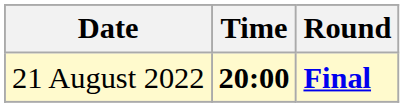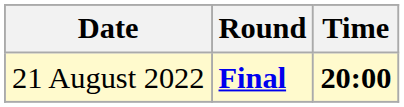columns swapped: Time <-> Round
